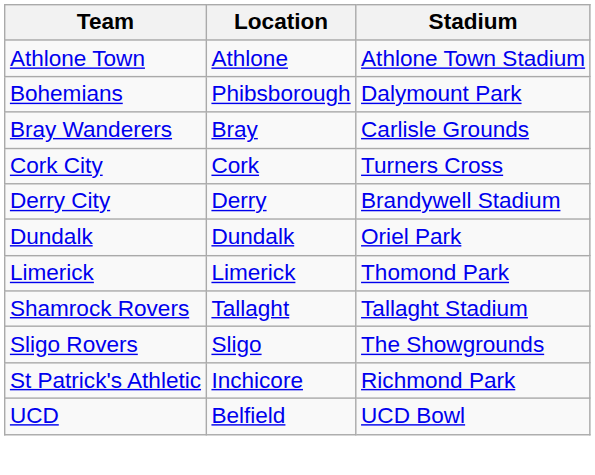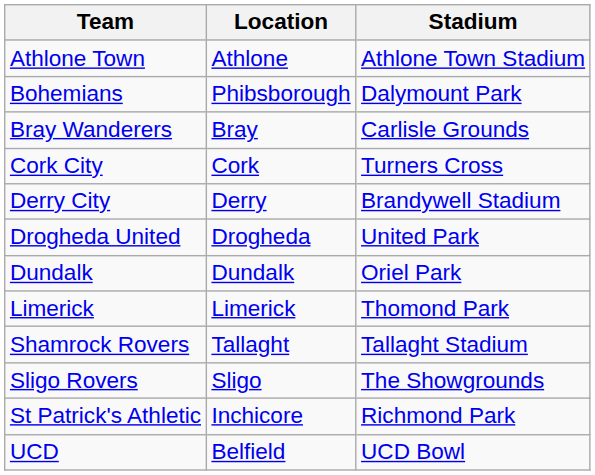+ row: Drogheda United | Drogheda | United Park
